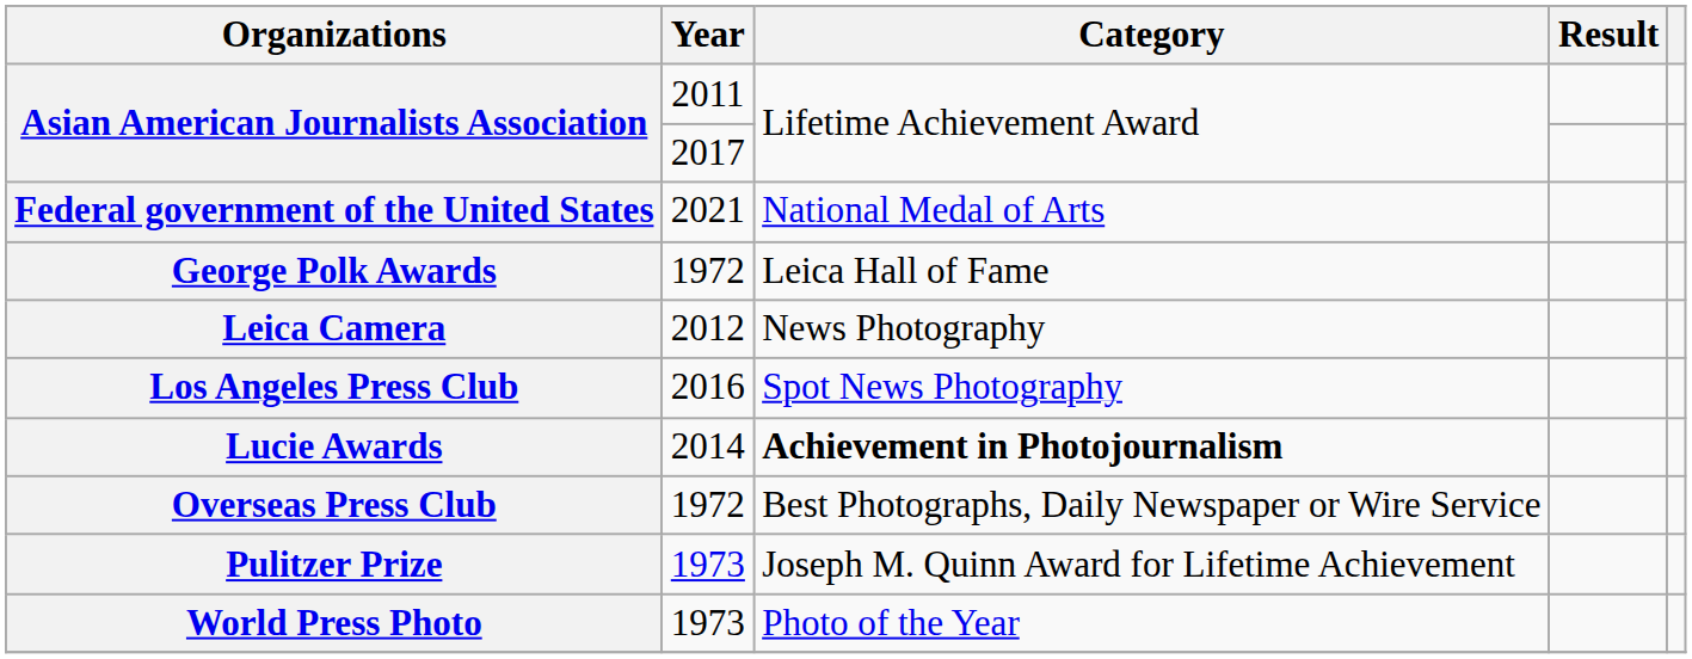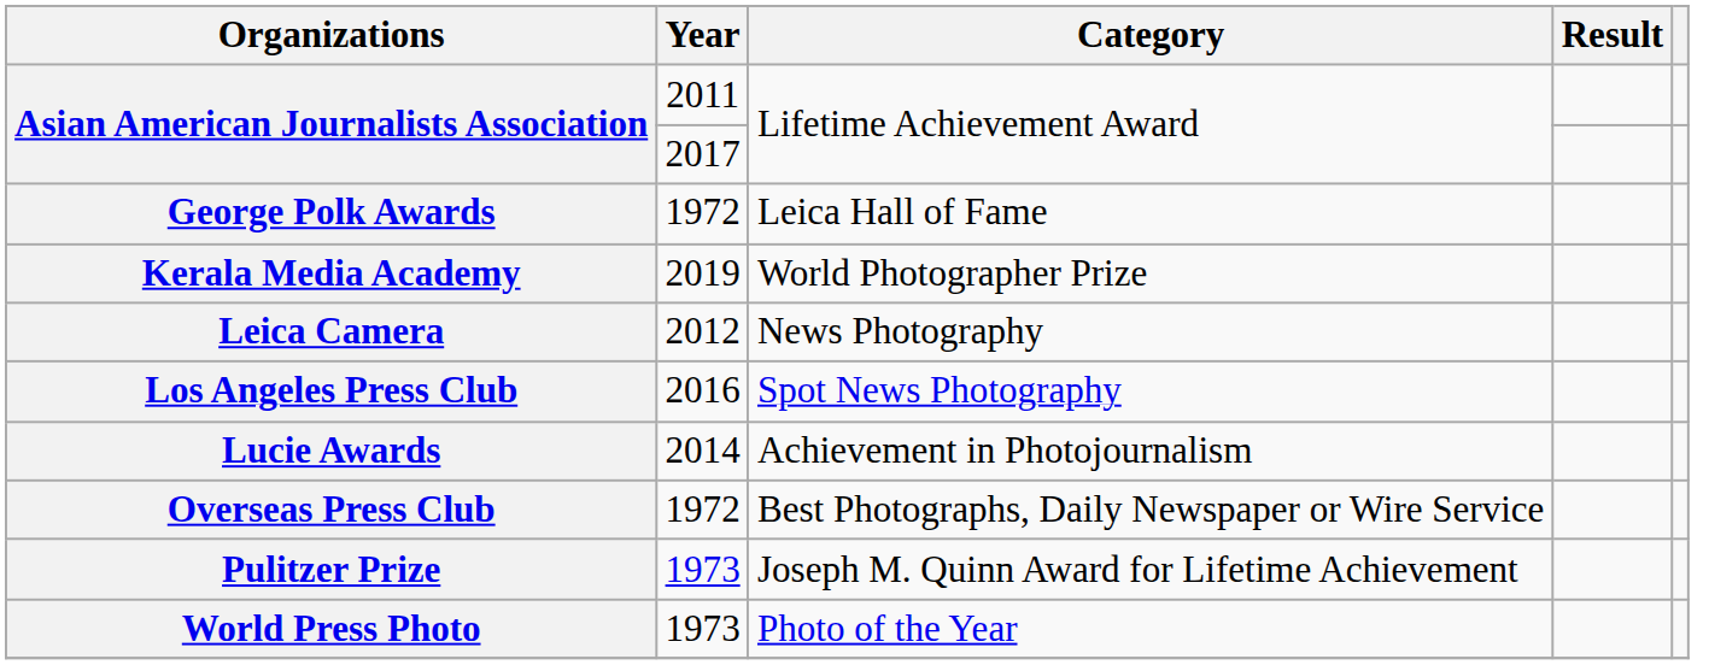- row: Federal government of the United States | 2021 | National Medal of Arts
+ row: Kerala Media Academy | 2019 | World Photographer Prize
Lucie Awards | Category: bold -> normal
